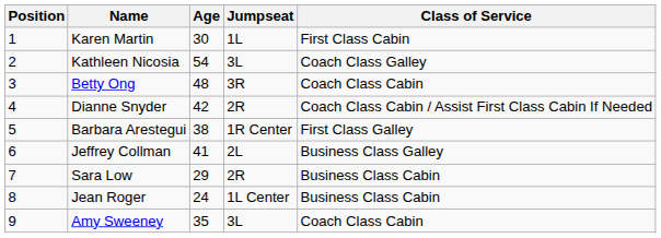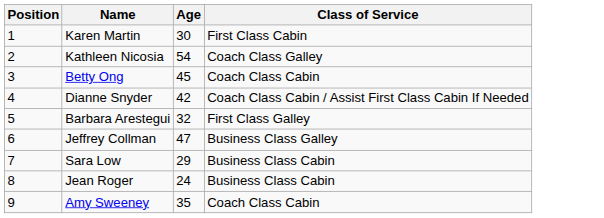- column: Jumpseat | 1L | 3L | 3R | 2R | 1R Center | 2L | 2R | 1L Center | 3L
Betty Ong | Age: 48 -> 45
Barbara Arestegui | Age: 38 -> 32
Jeffrey Collman | Age: 41 -> 47
